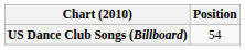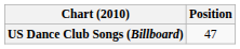US Dance Club Songs (Billboard) | Position: 54 -> 47
